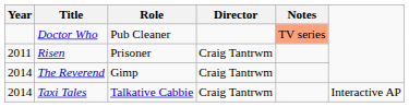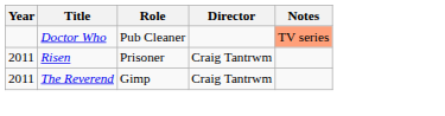The Reverend | Year: 2014 -> 2011
- row: 2014 | Taxi Tales | Talkative Cabbie | Craig Tantrwm | Interactive AP
